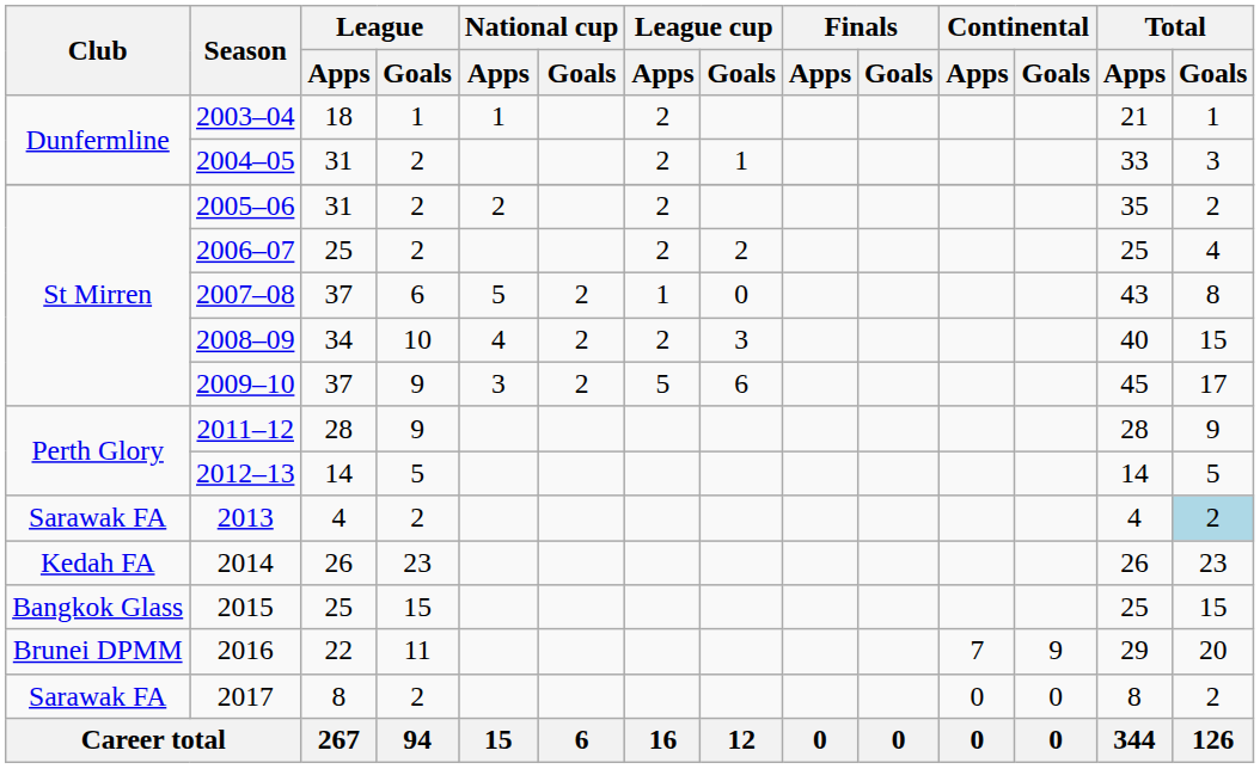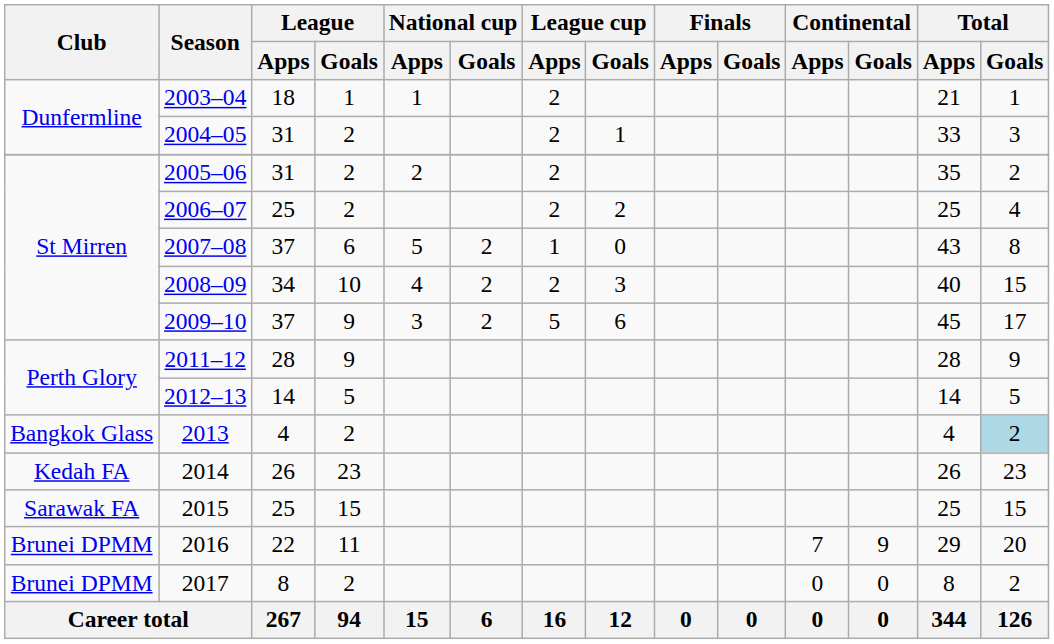2013 | Club: Sarawak FA -> Bangkok Glass
2015 | Club: Bangkok Glass -> Sarawak FA
2017 | Club: Sarawak FA -> Brunei DPMM
